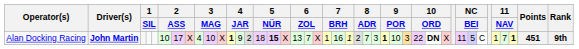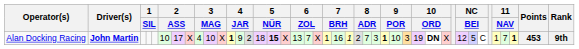Alan Docking Racing | column 30: 22 -> 19
Alan Docking Racing | column 34: 11 -> 12
Alan Docking Racing | Points: 451 -> 453
